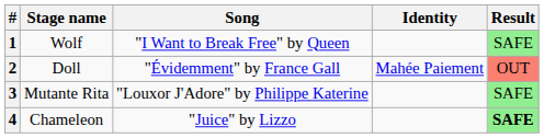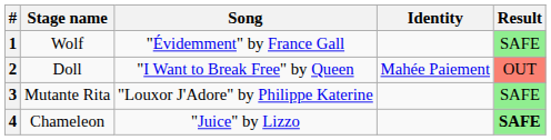1 | Song: "I Want to Break Free" by Queen -> "Évidemment" by France Gall
2 | Song: "Évidemment" by France Gall -> "I Want to Break Free" by Queen
